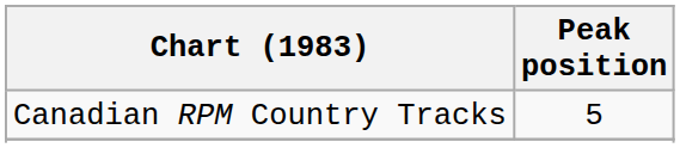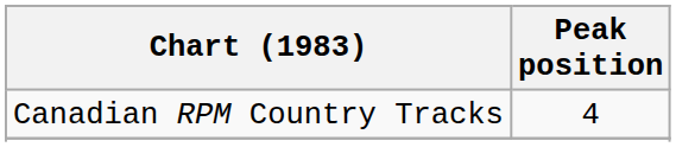Canadian RPM Country Tracks | Peak position: 5 -> 4
